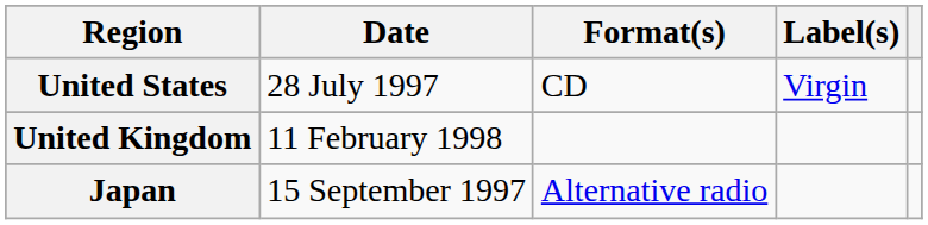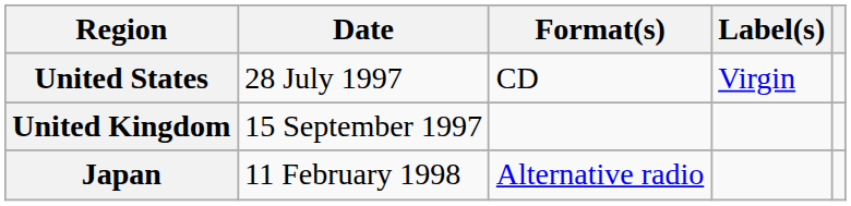United Kingdom | Date: 11 February 1998 -> 15 September 1997
Japan | Date: 15 September 1997 -> 11 February 1998
